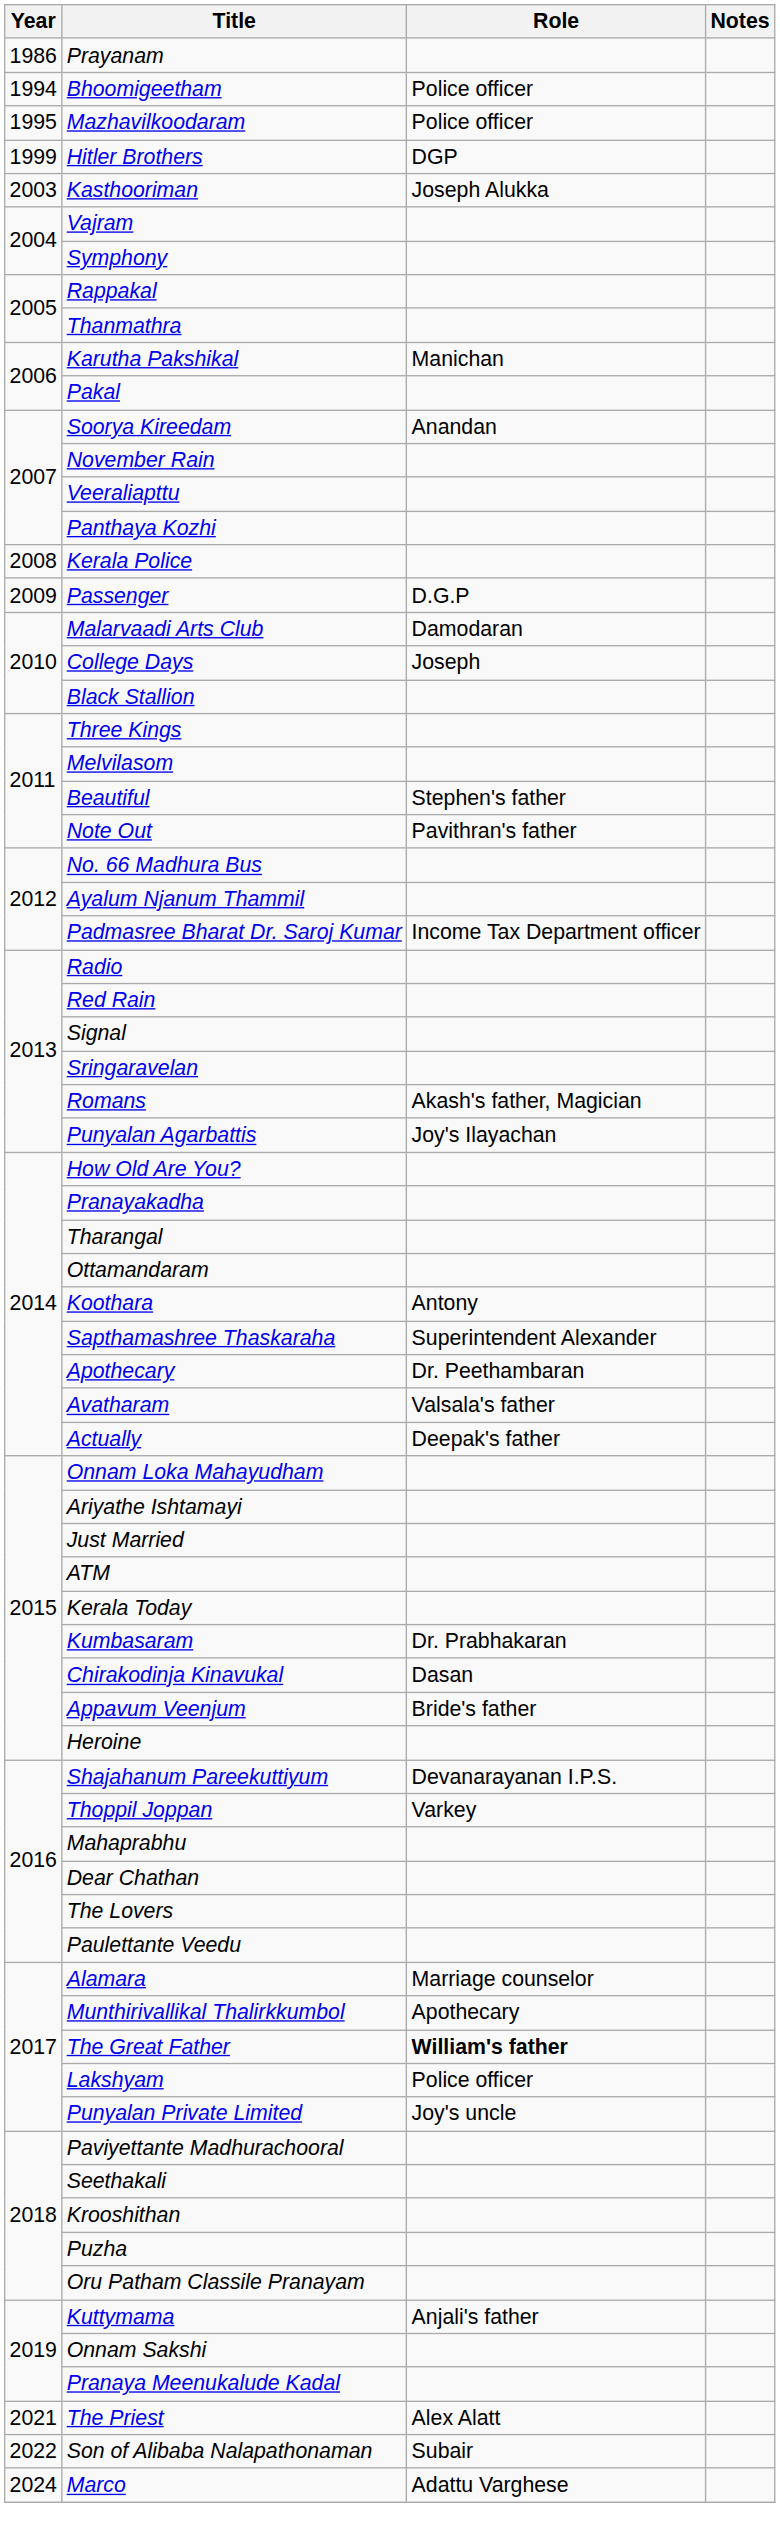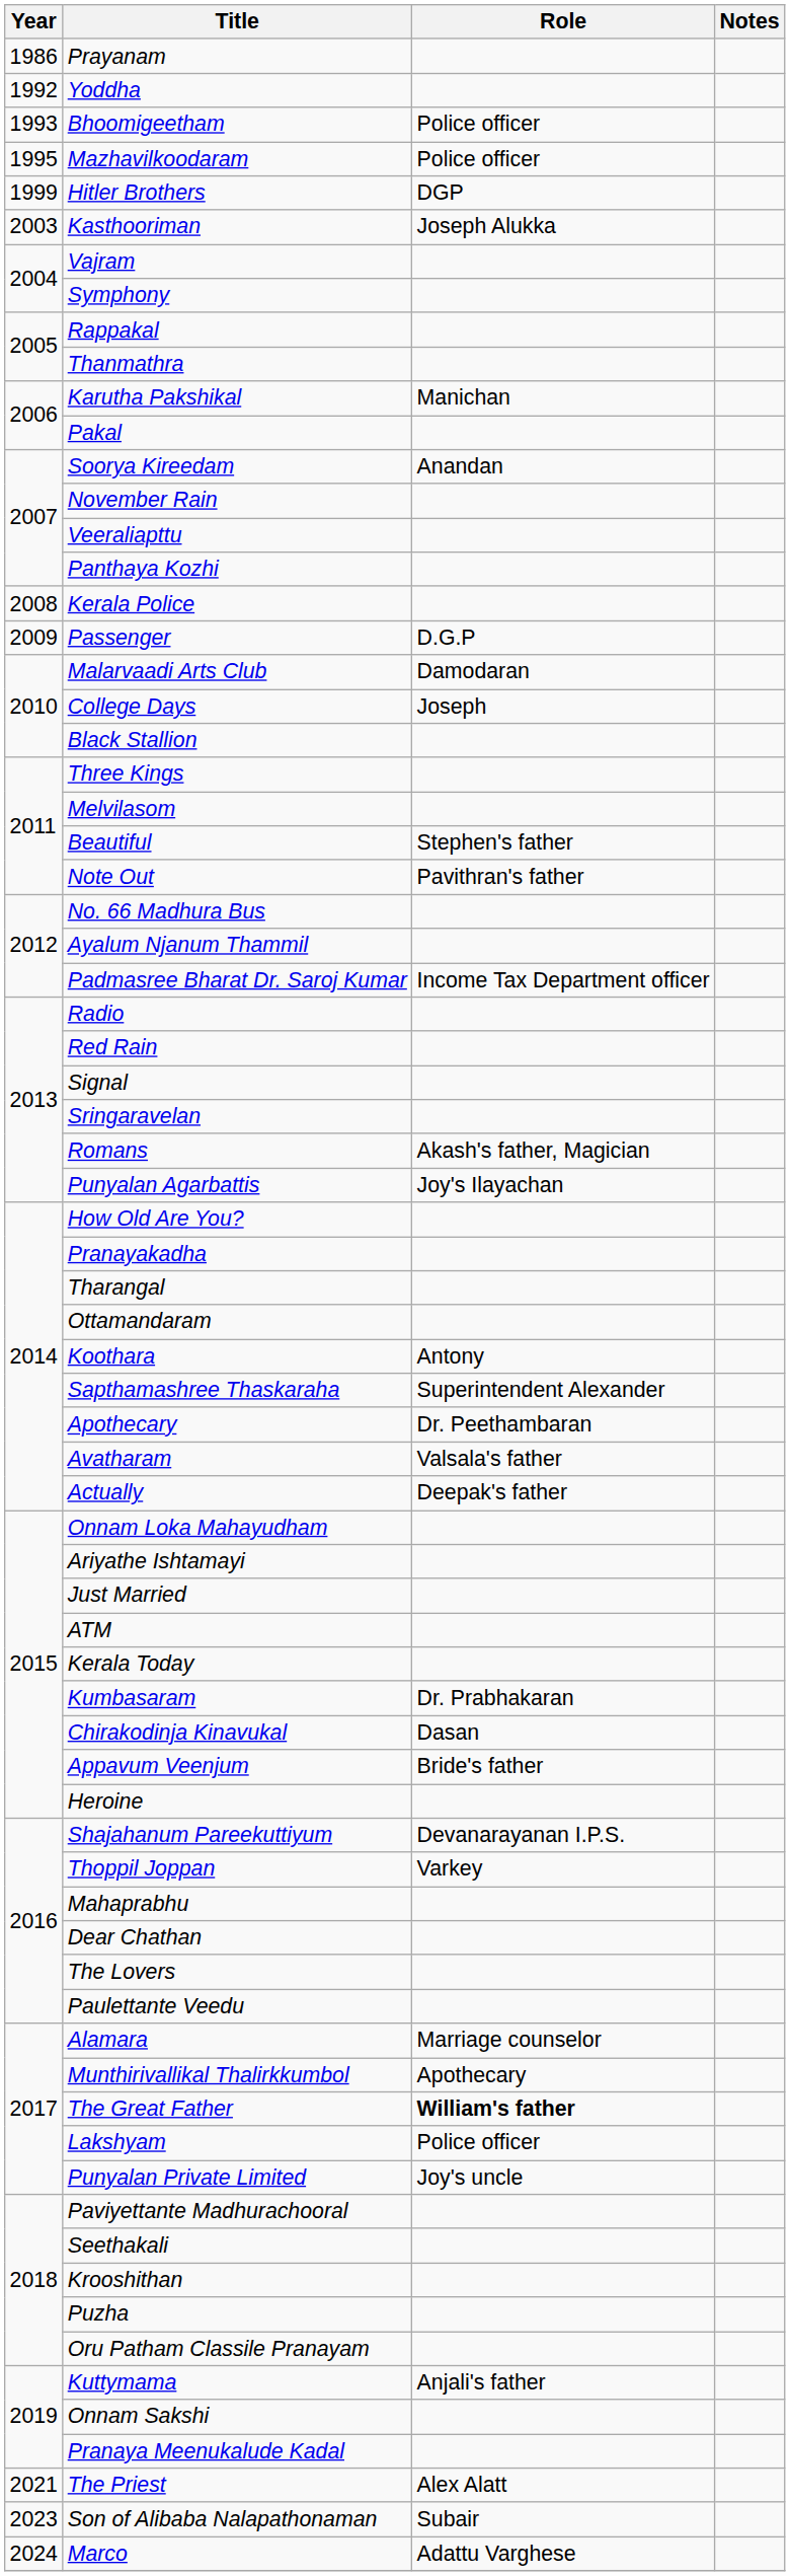+ row: 1992 | Yoddha
Bhoomigeetham | Year: 1994 -> 1993
Son of Alibaba Nalapathonaman | Year: 2022 -> 2023
